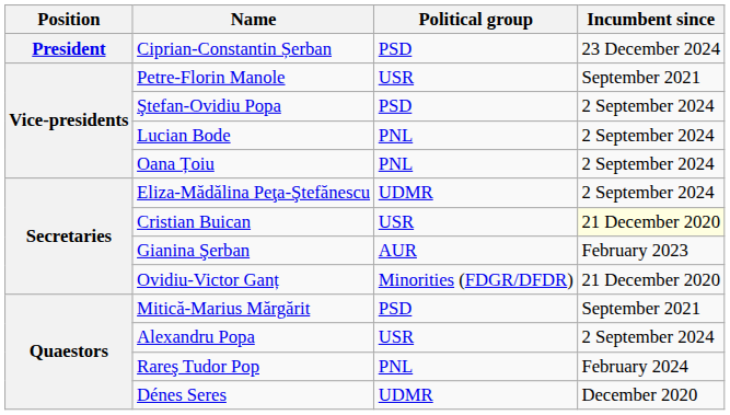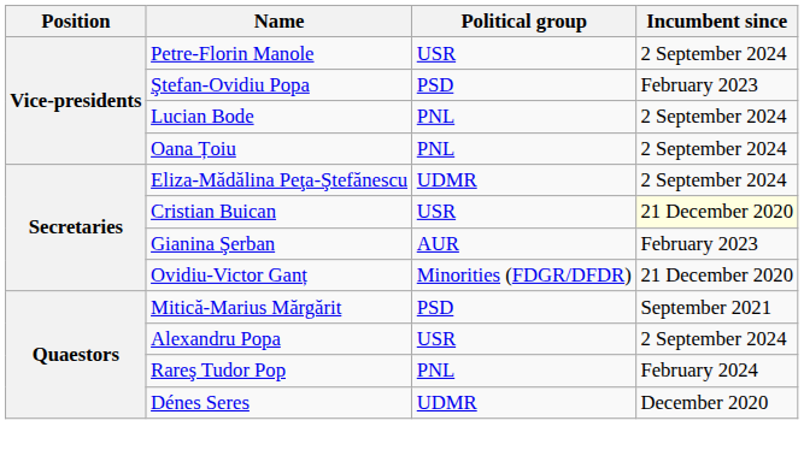- row: President | Ciprian-Constantin Șerban | PSD | 23 December 2024
Petre-Florin Manole | Incumbent since: September 2021 -> 2 September 2024
Ştefan-Ovidiu Popa | Incumbent since: 2 September 2024 -> February 2023
